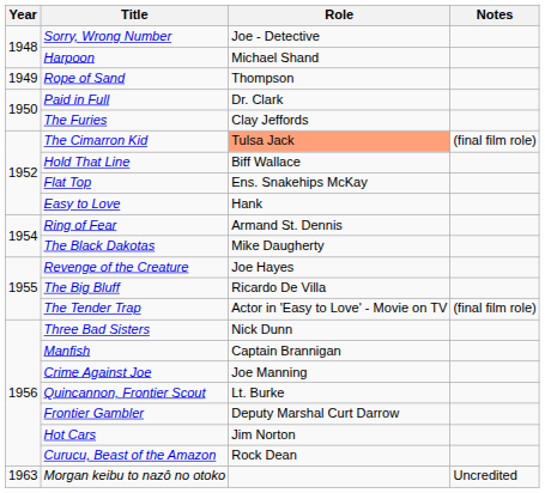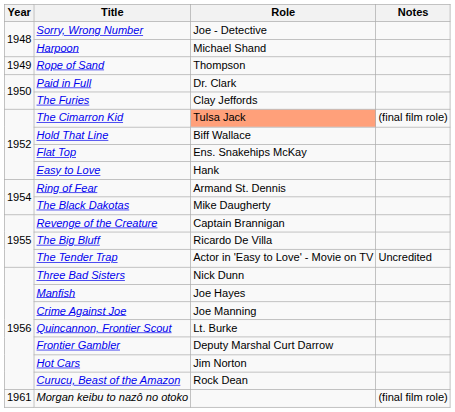Revenge of the Creature | Role: Joe Hayes -> Captain Brannigan
The Tender Trap | Notes: (final film role) -> Uncredited
Manfish | Role: Captain Brannigan -> Joe Hayes
Morgan keibu to nazô no otoko | Year: 1963 -> 1961
Morgan keibu to nazô no otoko | Notes: Uncredited -> (final film role)
